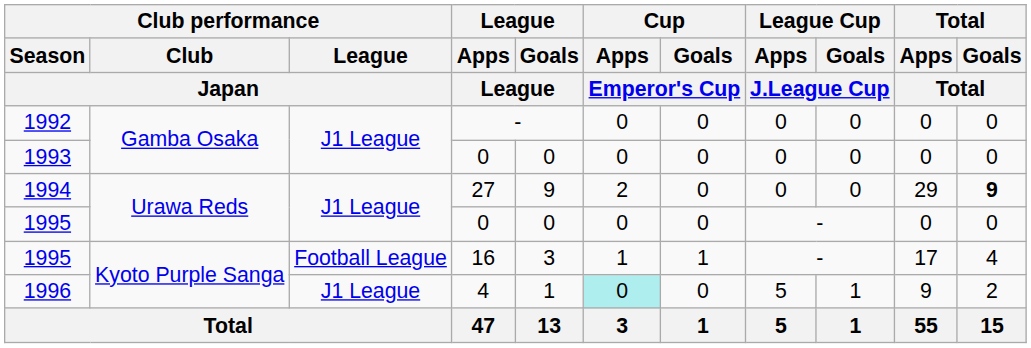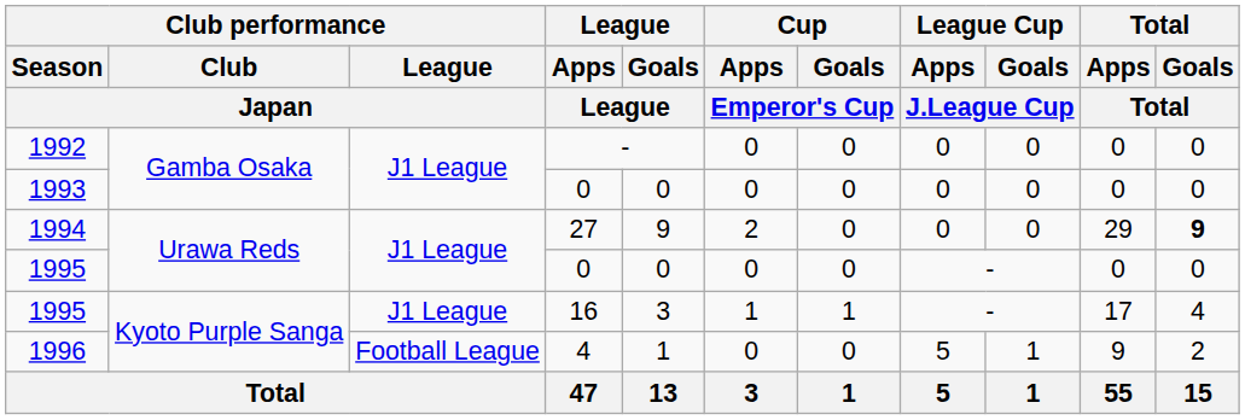1995 / 16 | Club performance / League / Japan: Football League -> J1 League
1996 | Club performance / League / Japan: J1 League -> Football League
1996 | Cup / Apps / Emperor's Cup: paleturquoise background -> no background
